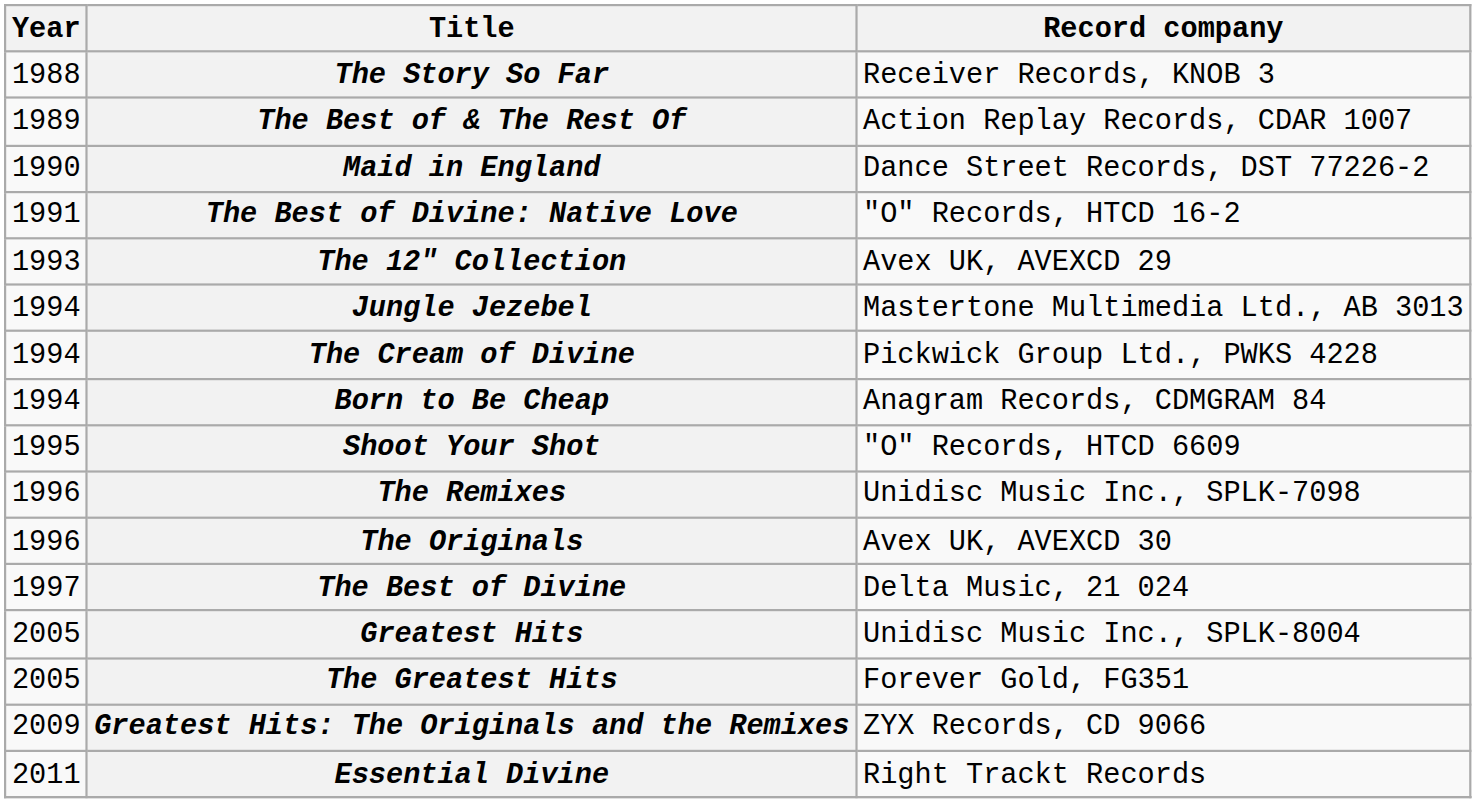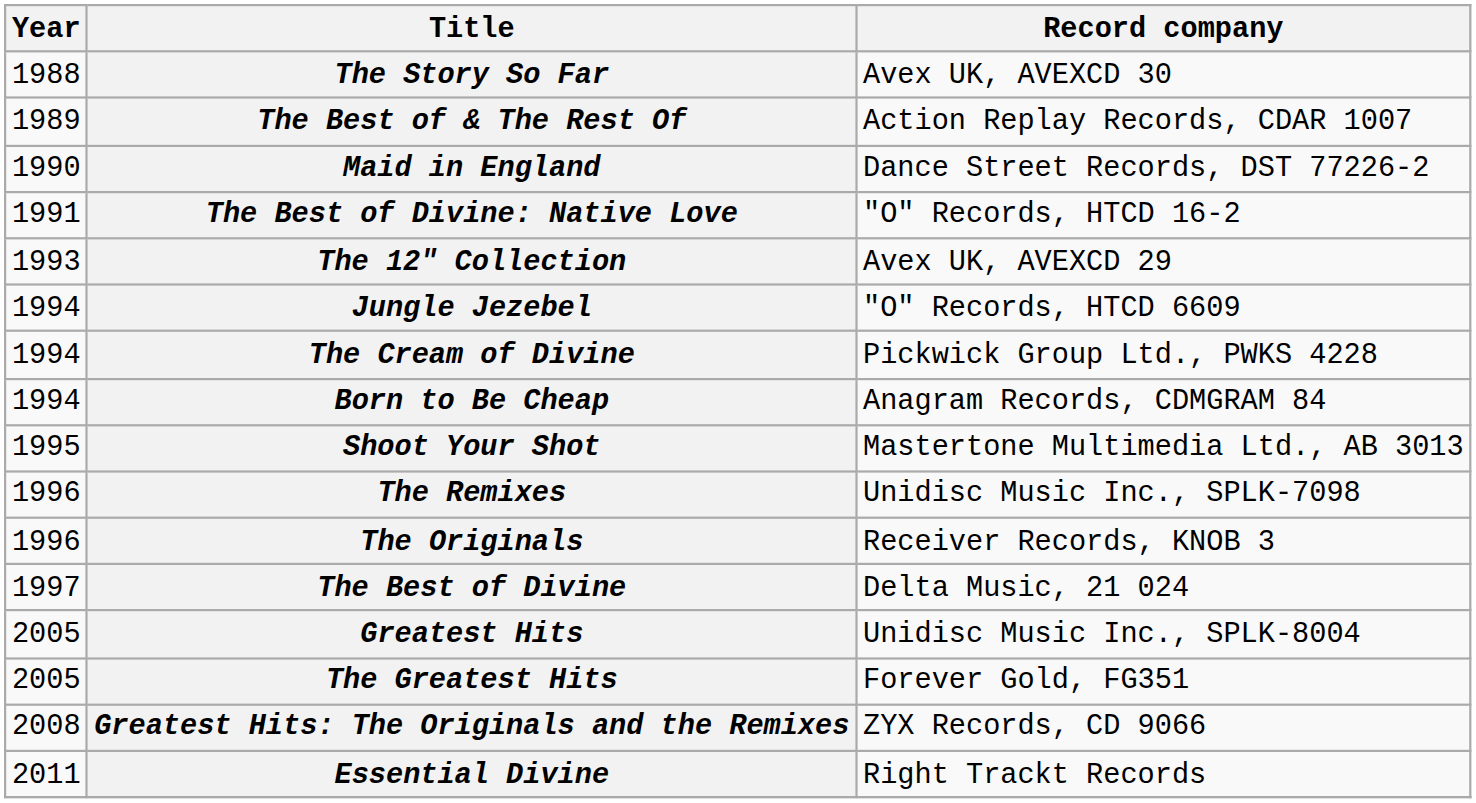The Story So Far | Record company: Receiver Records, KNOB 3 -> Avex UK, AVEXCD 30
Jungle Jezebel | Record company: Mastertone Multimedia Ltd., AB 3013 -> "O" Records, HTCD 6609
Shoot Your Shot | Record company: "O" Records, HTCD 6609 -> Mastertone Multimedia Ltd., AB 3013
The Originals | Record company: Avex UK, AVEXCD 30 -> Receiver Records, KNOB 3
Greatest Hits: The Originals and the Remixes | Year: 2009 -> 2008
